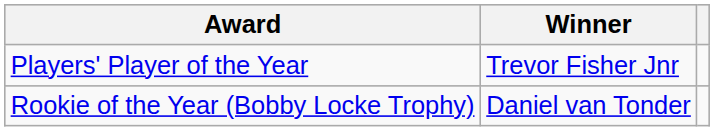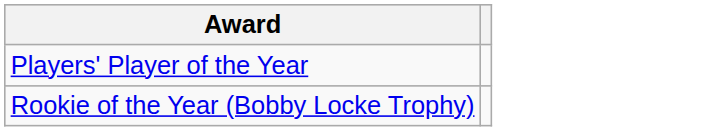- column: Winner | Trevor Fisher Jnr | Daniel van Tonder
